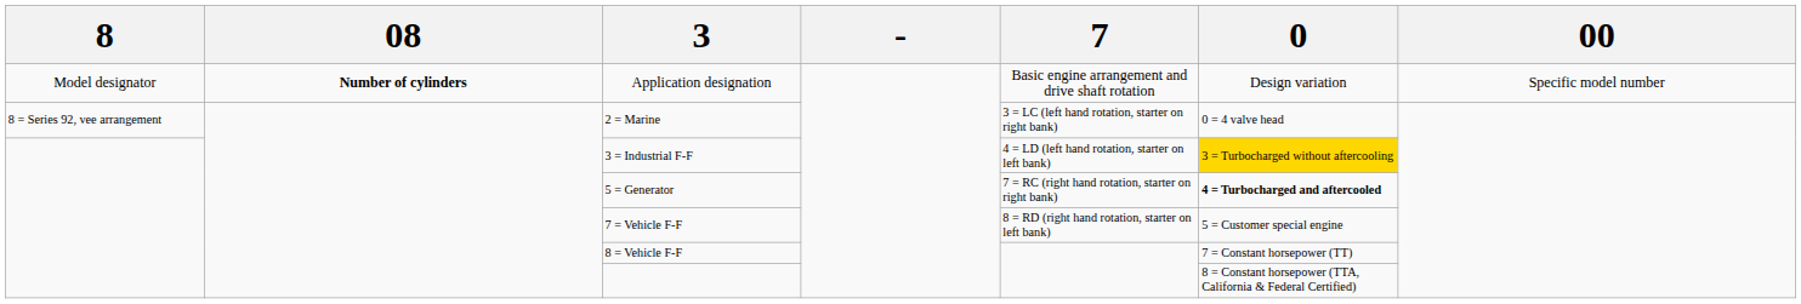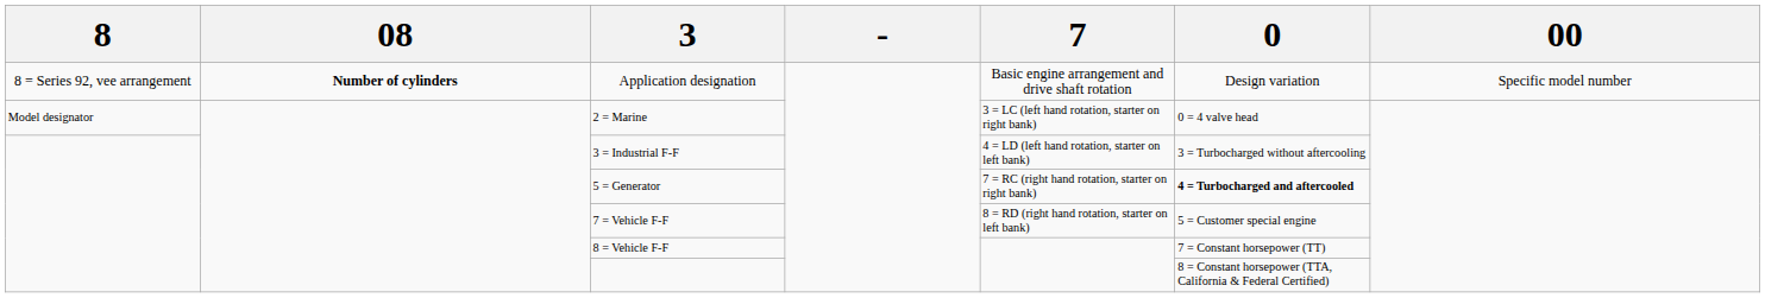Application designation | 8: Model designator -> 8 = Series 92, vee arrangement
2 = Marine | 8: 8 = Series 92, vee arrangement -> Model designator
3 = Industrial F-F | 0: gold background -> no background
